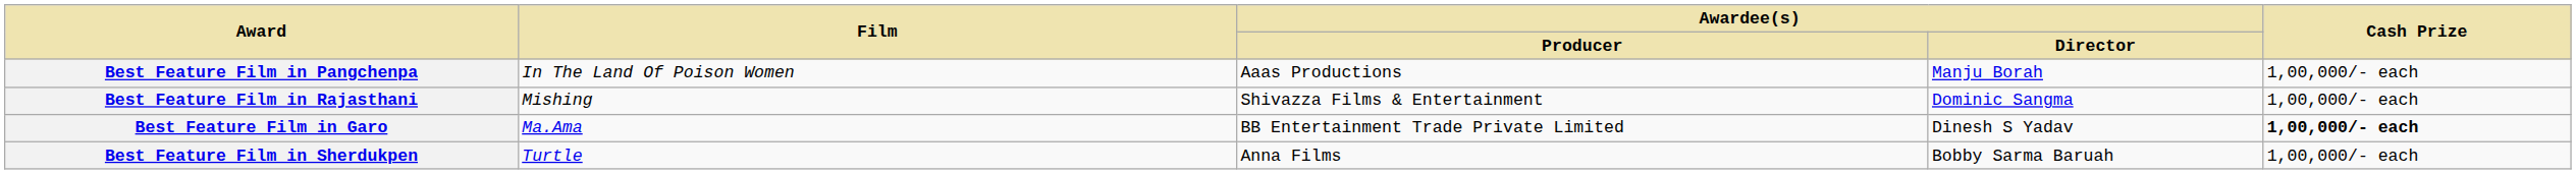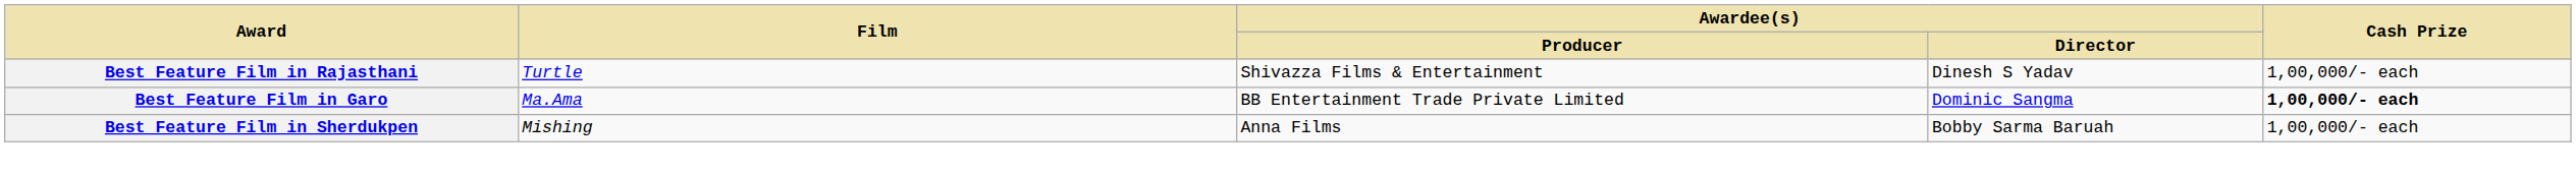- row: Best Feature Film in Pangchenpa | In The Land Of Poison Women | Aaas Productions | Manju Borah | 1,00,000/- each
Best Feature Film in Rajasthani | Film: Mishing -> Turtle
Best Feature Film in Rajasthani | Awardee(s) / Director: Dominic Sangma -> Dinesh S Yadav
Best Feature Film in Garo | Awardee(s) / Director: Dinesh S Yadav -> Dominic Sangma
Best Feature Film in Sherdukpen | Film: Turtle -> Mishing
